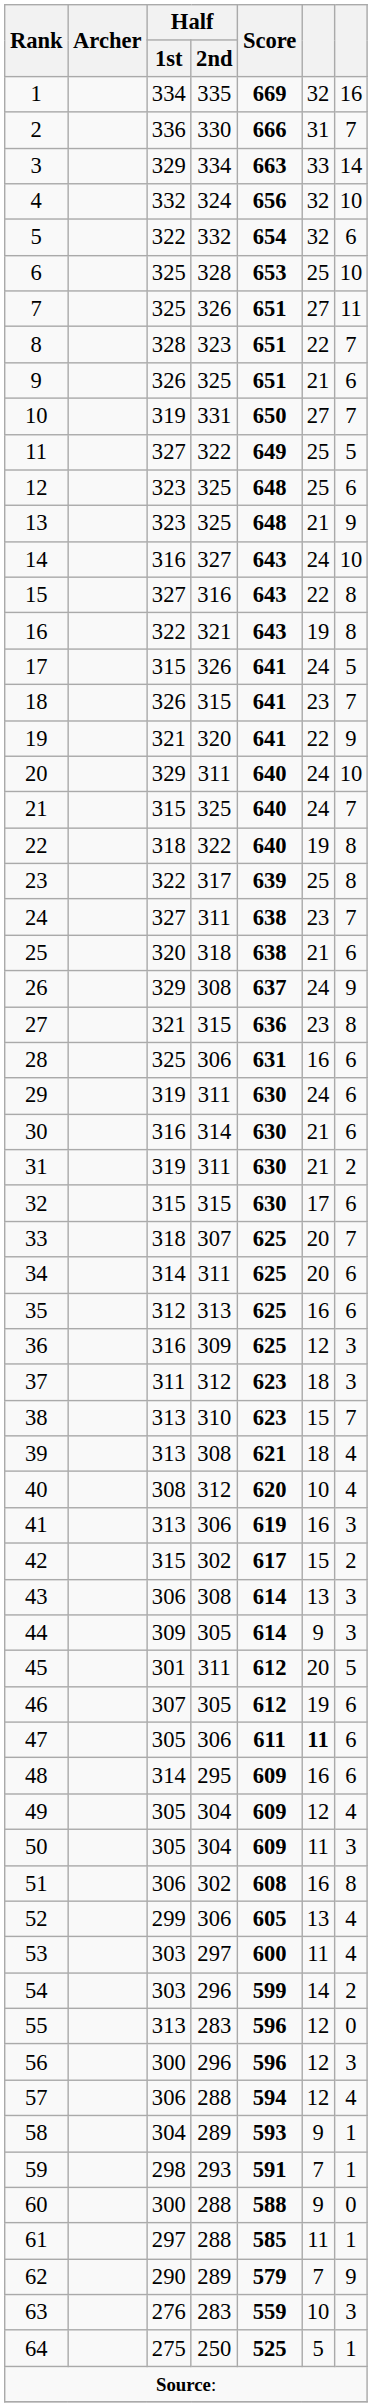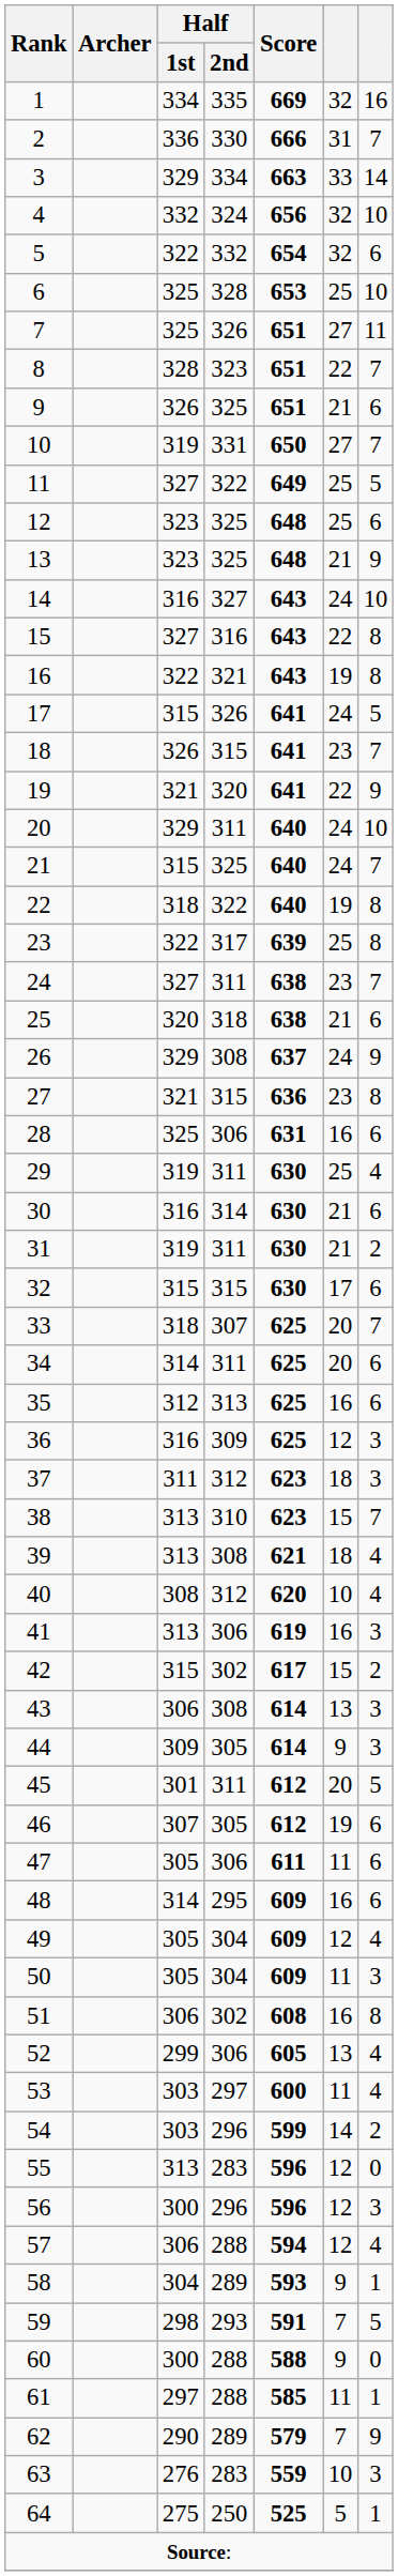29 | column 6: 24 -> 25
29 | column 7: 6 -> 4
47 | column 6: bold -> normal
59 | column 7: 1 -> 5
